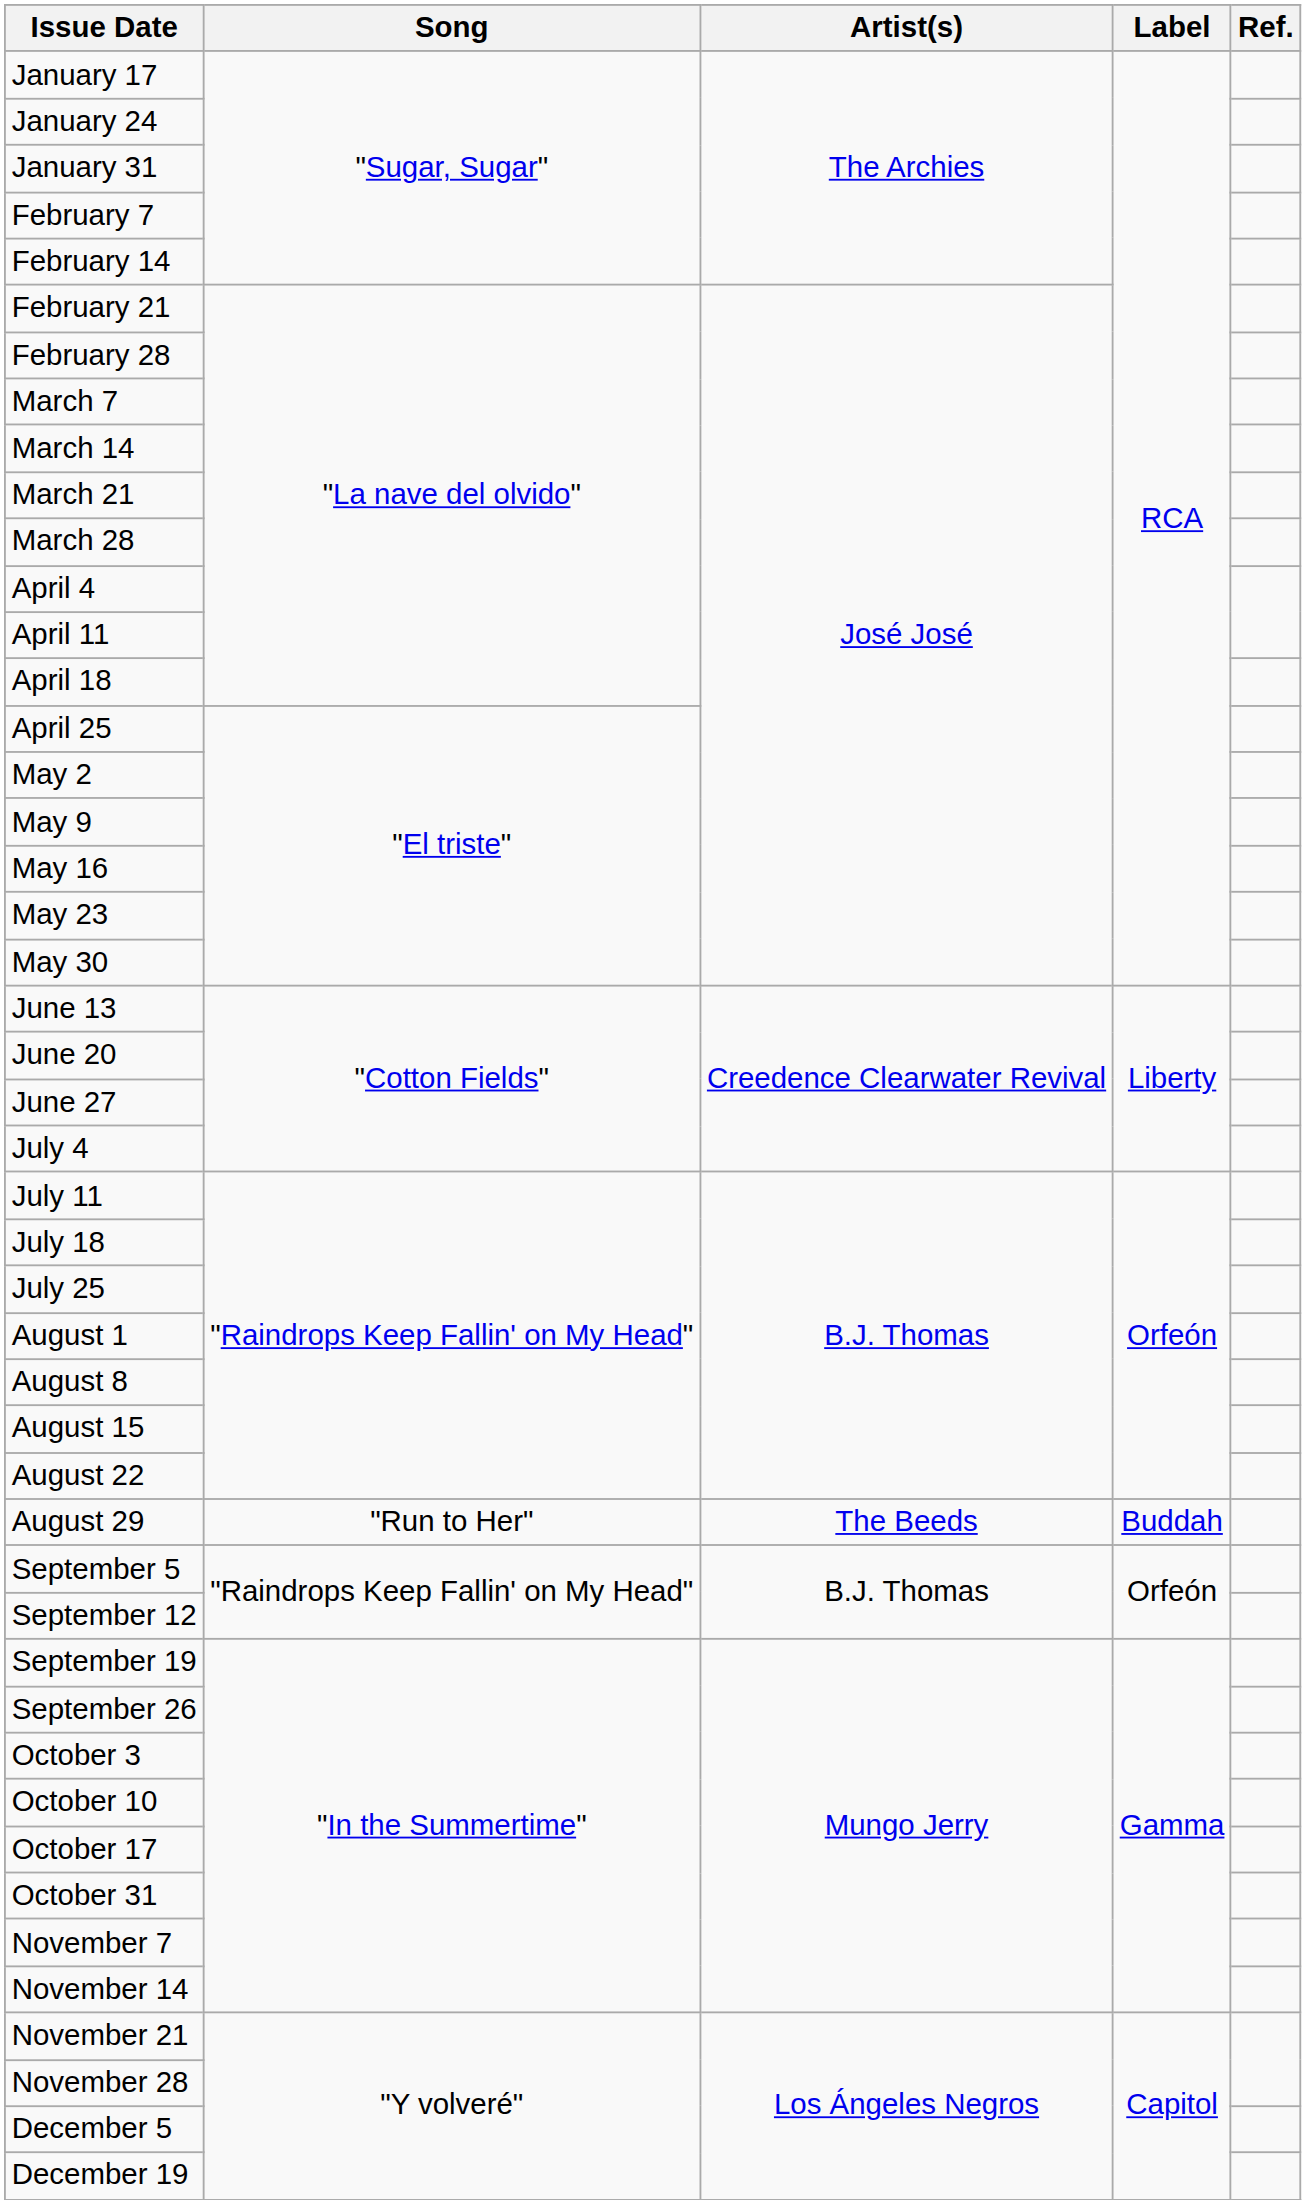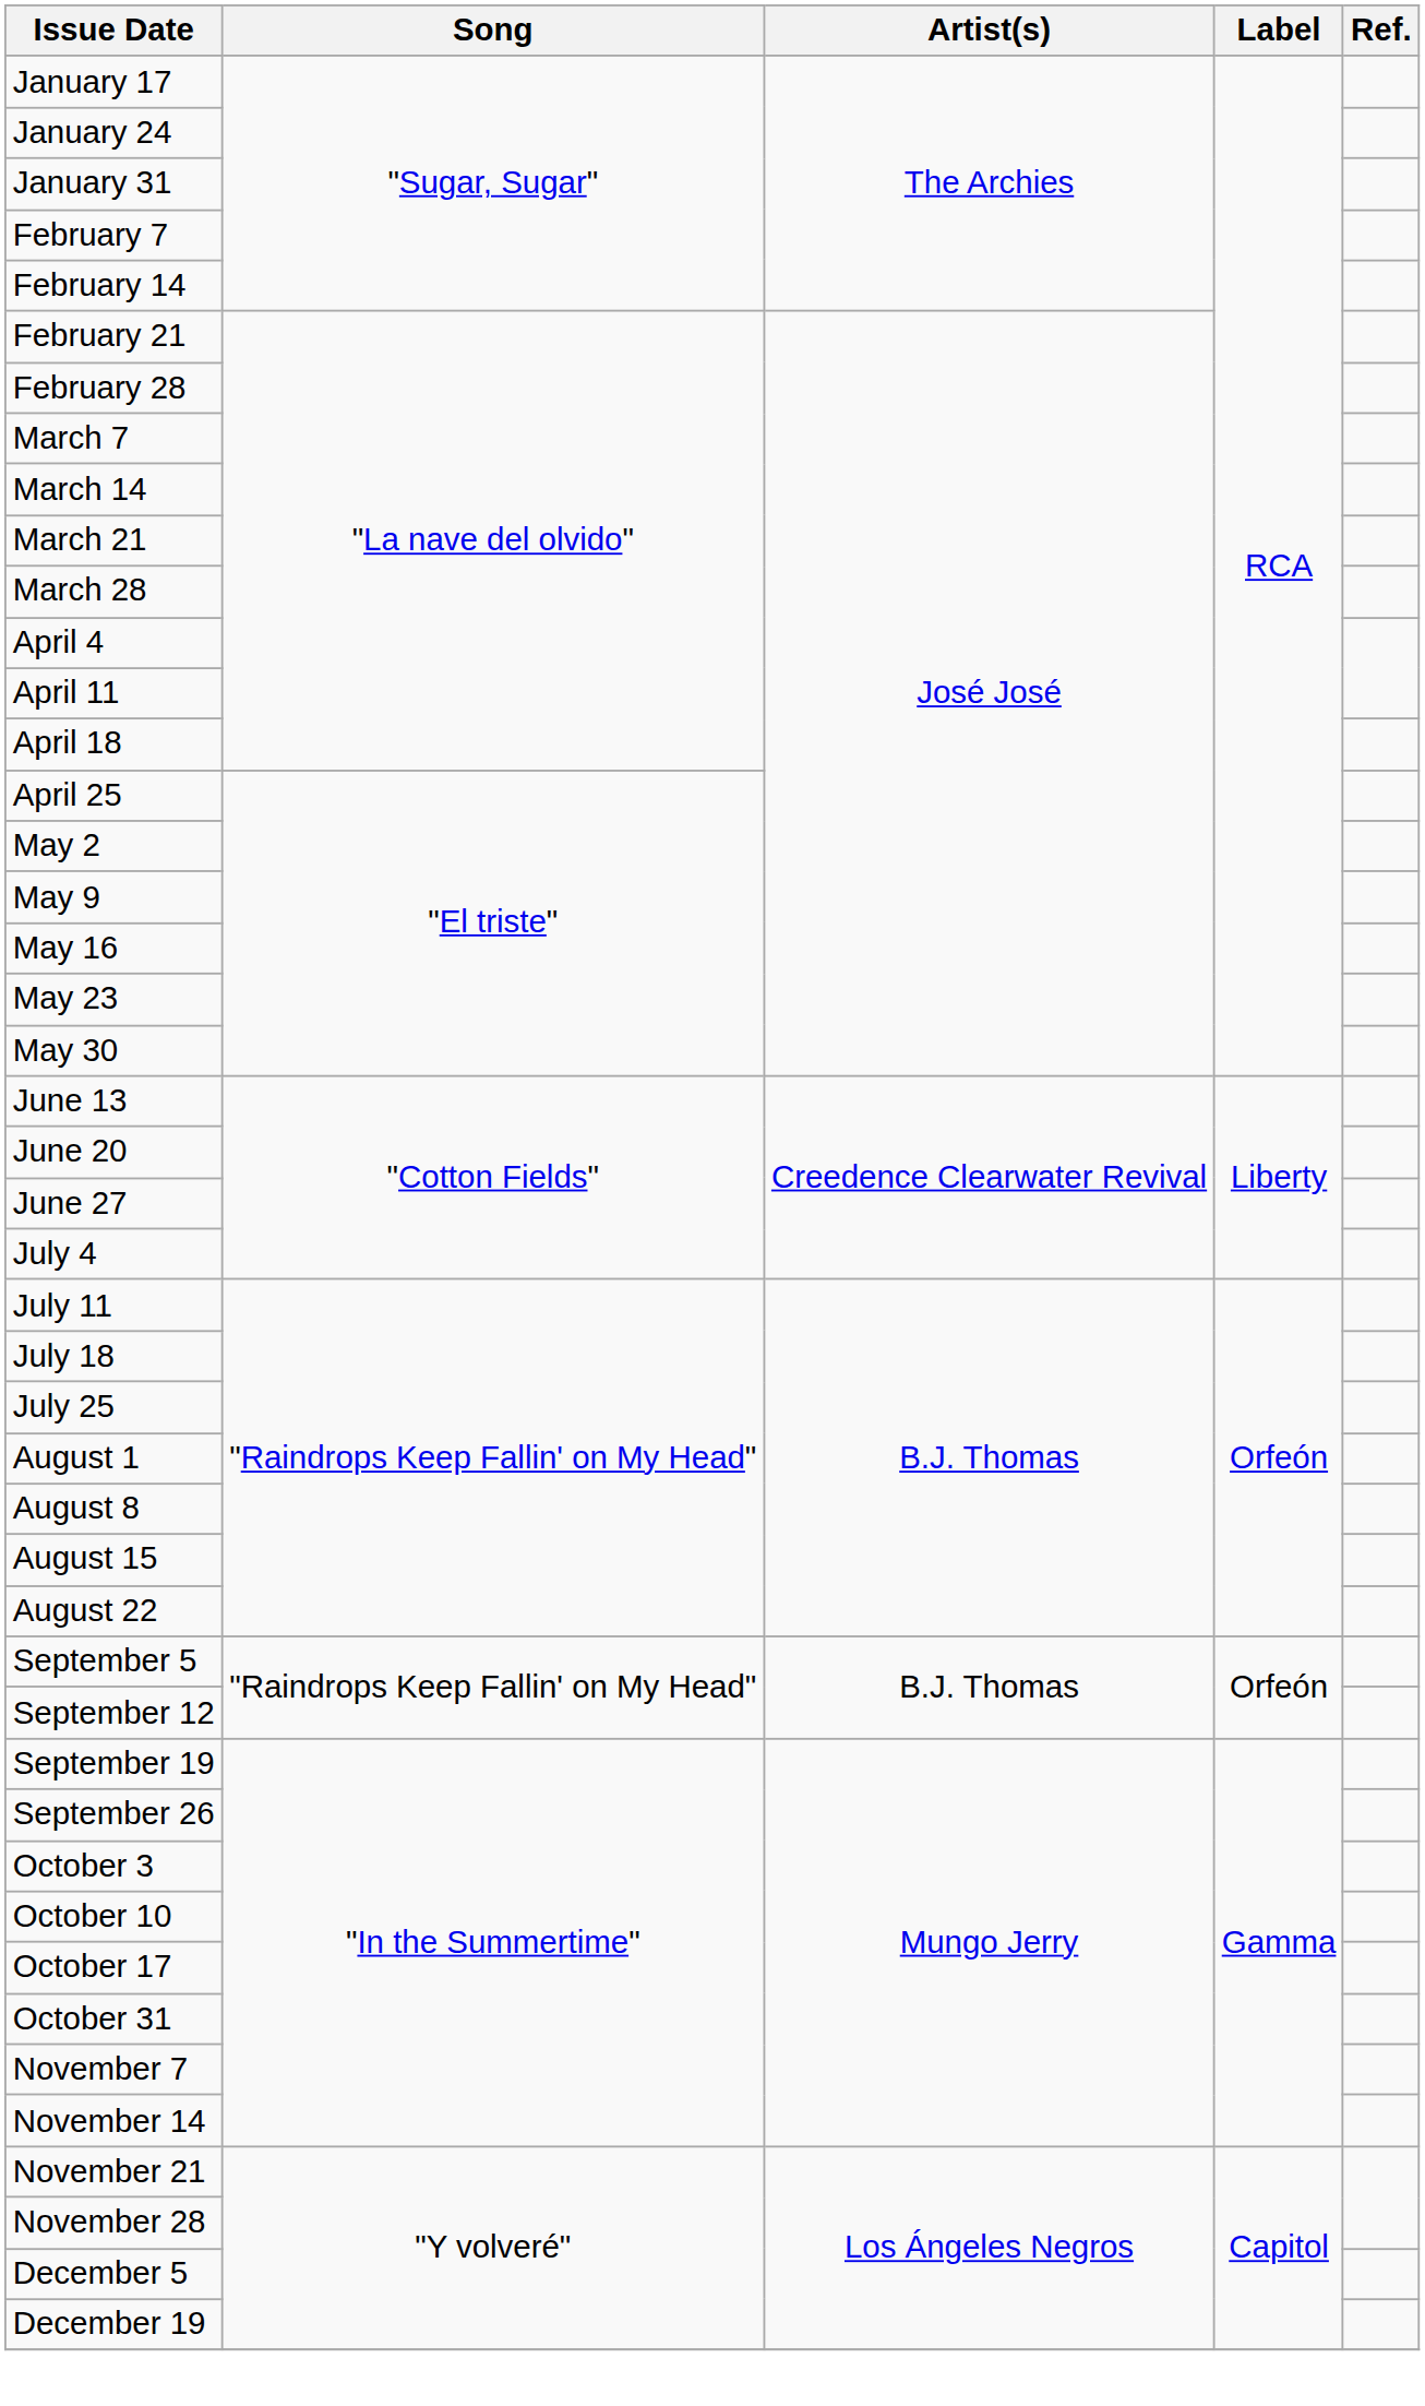- row: August 29 | "Run to Her" | The Beeds | Buddah
